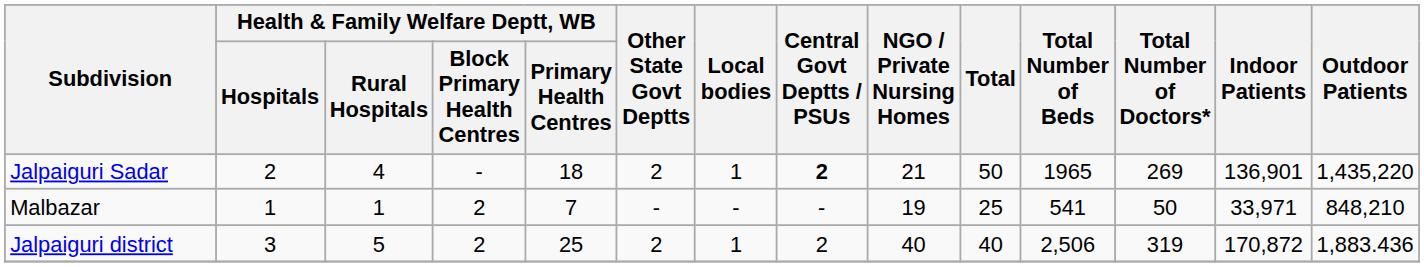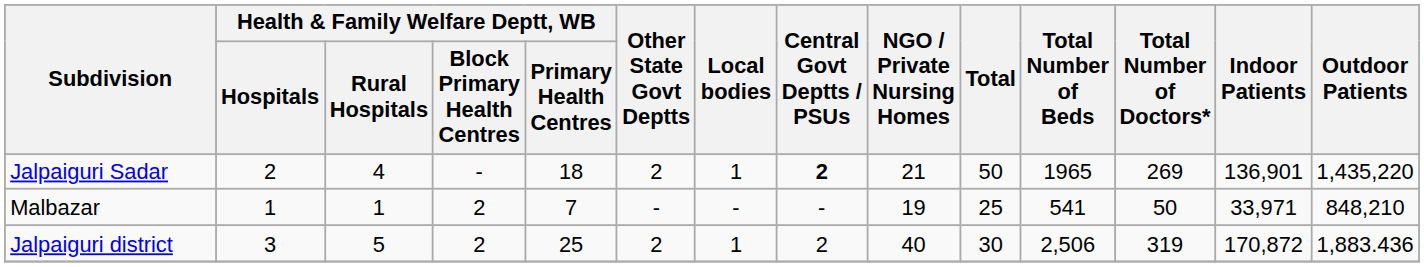Jalpaiguri district | Total: 40 -> 30
